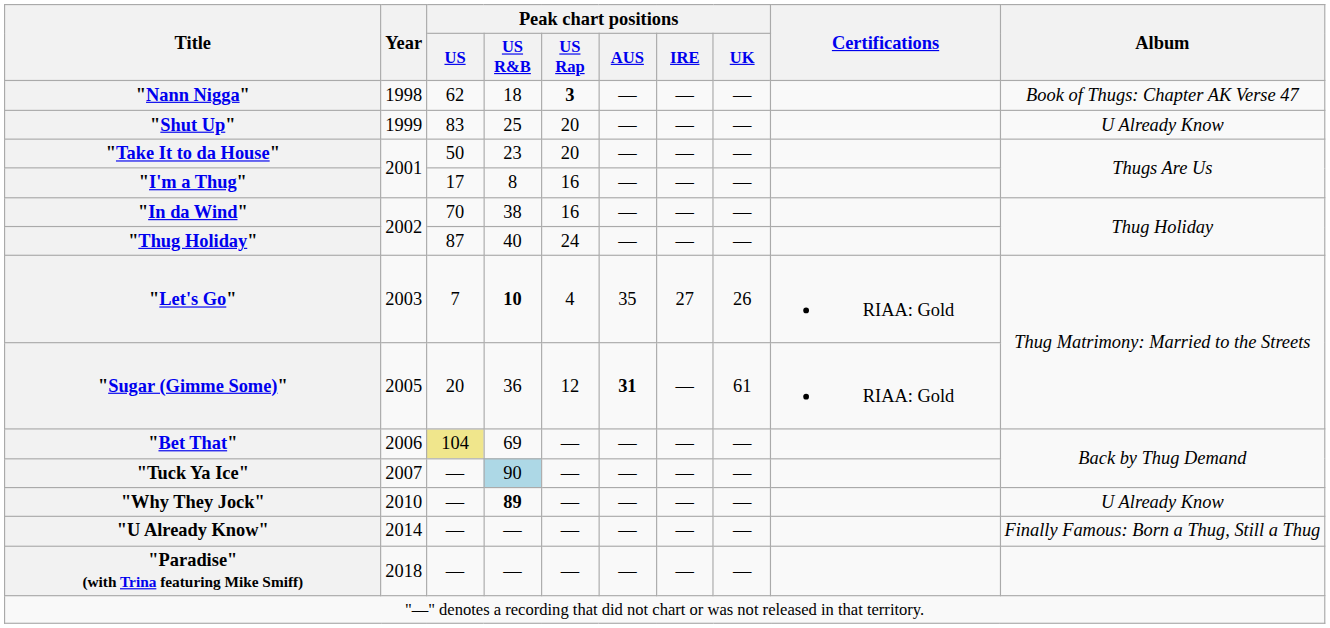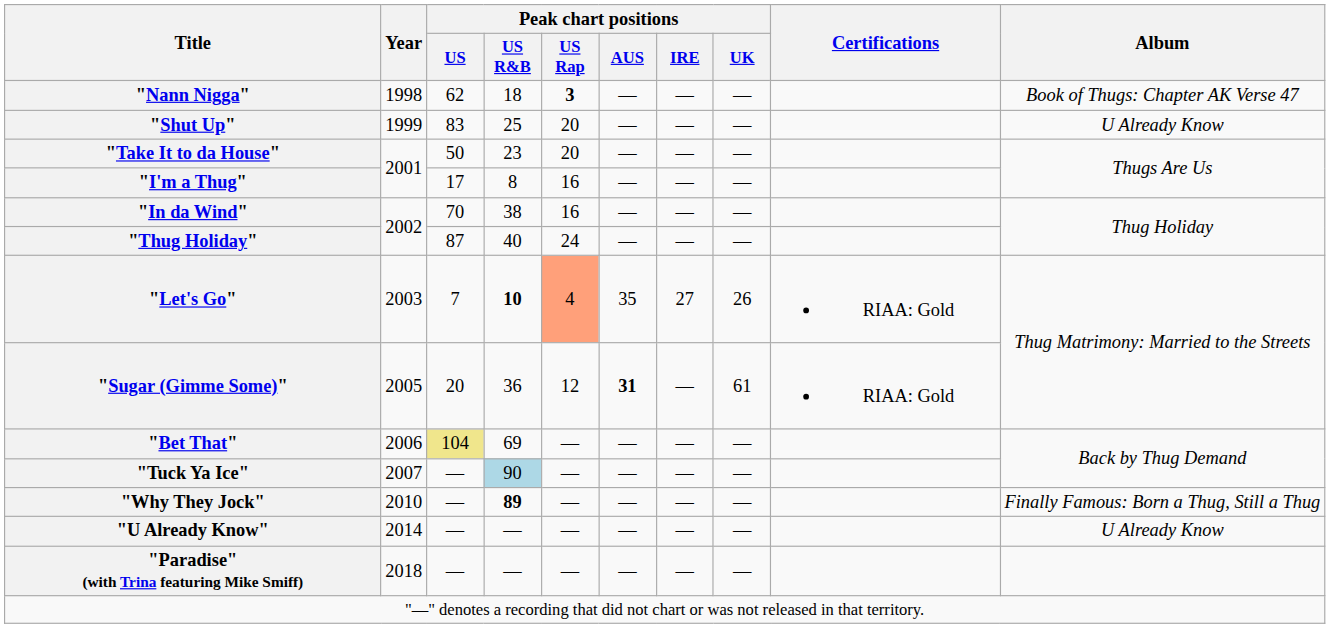"Let's Go" | Peak chart positions / US Rap: no background -> lightsalmon background
"Why They Jock" | Album: U Already Know -> Finally Famous: Born a Thug, Still a Thug
"U Already Know" | Album: Finally Famous: Born a Thug, Still a Thug -> U Already Know
